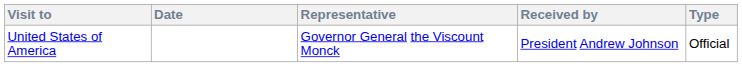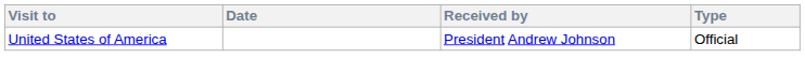- column: Representative | Governor General the Viscount Monck
